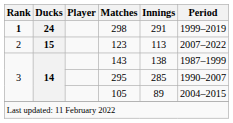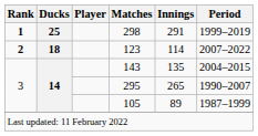298 | Ducks: 24 -> 25
123 | Rank: normal -> bold
123 | Ducks: 15 -> 18
123 | Innings: 113 -> 114
143 | Innings: 138 -> 135
143 | Period: 1987–1999 -> 2004–2015
295 | Innings: 285 -> 265
105 | Period: 2004–2015 -> 1987–1999
